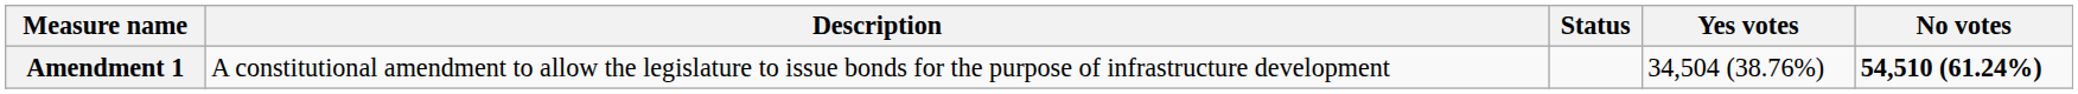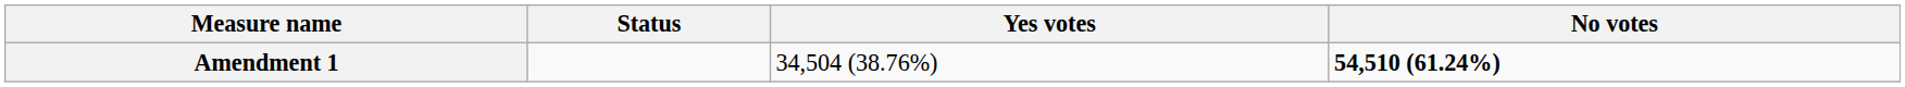- column: Description | A constitutional amendment to allow the legislature to issue bonds for the purpose of infrastructure development
